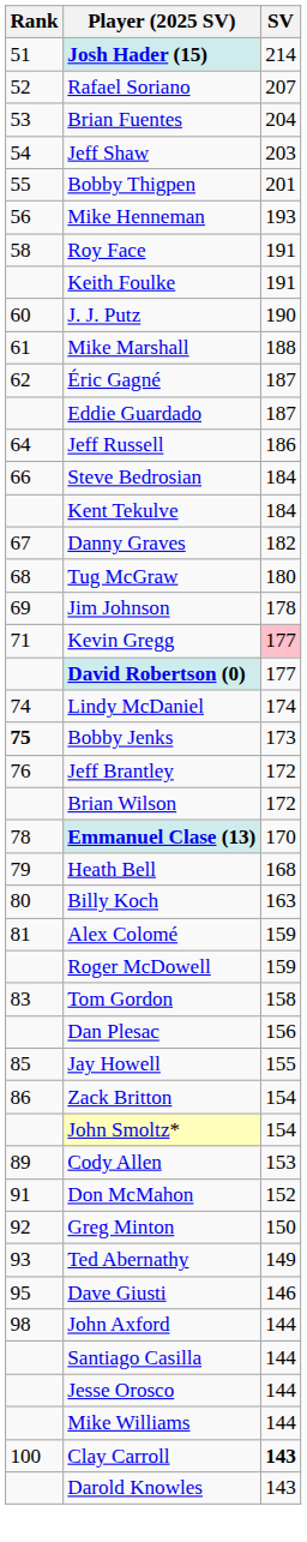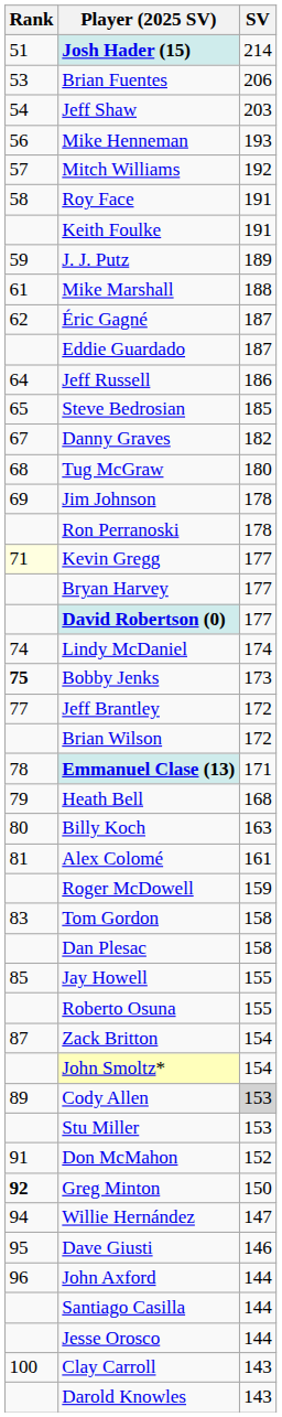- row: 52 | Rafael Soriano | 207
Brian Fuentes | SV: 204 -> 206
- row: 55 | Bobby Thigpen | 201
+ row: 57 | Mitch Williams | 192
J. J. Putz | Rank: 60 -> 59
J. J. Putz | SV: 190 -> 189
Steve Bedrosian | Rank: 66 -> 65
Steve Bedrosian | SV: 184 -> 185
- row: Kent Tekulve | 184
+ row: Ron Perranoski | 178
Kevin Gregg | Rank: no background -> lightyellow background
Kevin Gregg | SV: pink background -> no background
+ row: Bryan Harvey | 177
Jeff Brantley | Rank: 76 -> 77
Emmanuel Clase (13) | SV: 170 -> 171
Alex Colomé | SV: 159 -> 161
Dan Plesac | SV: 156 -> 158
+ row: Roberto Osuna | 155
Zack Britton | Rank: 86 -> 87
Cody Allen | SV: no background -> lightgrey background
+ row: Stu Miller | 153
Greg Minton | Rank: normal -> bold
- row: 93 | Ted Abernathy | 149
+ row: 94 | Willie Hernández | 147
John Axford | Rank: 98 -> 96
- row: Mike Williams | 144
Clay Carroll | SV: bold -> normal
